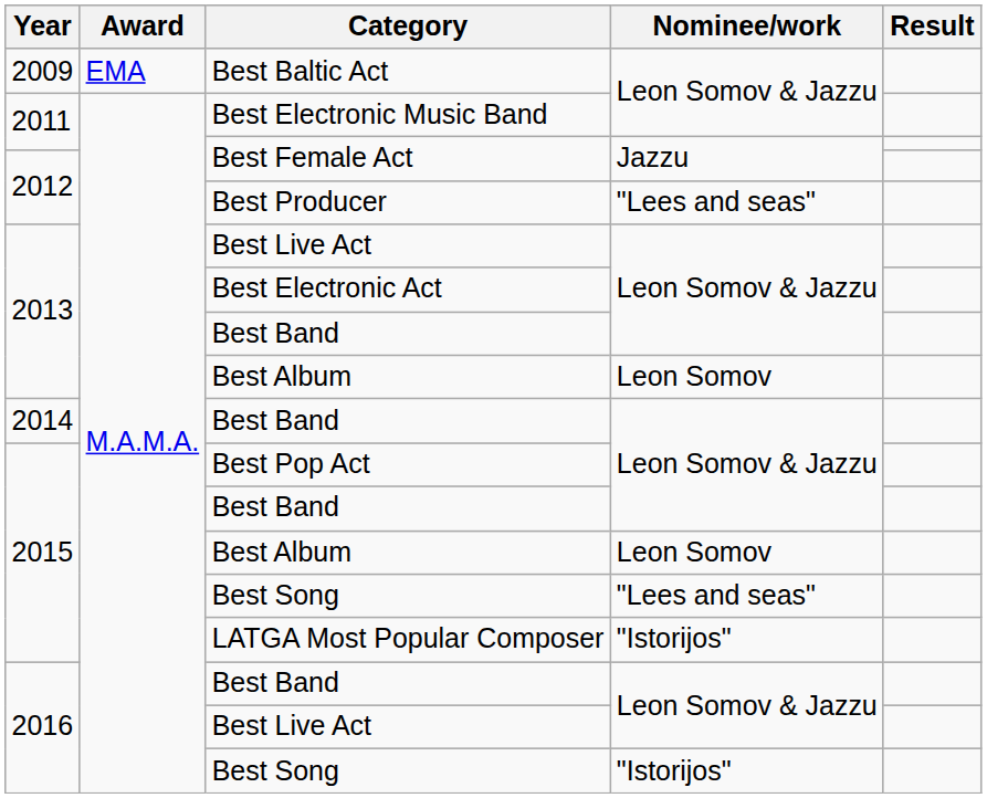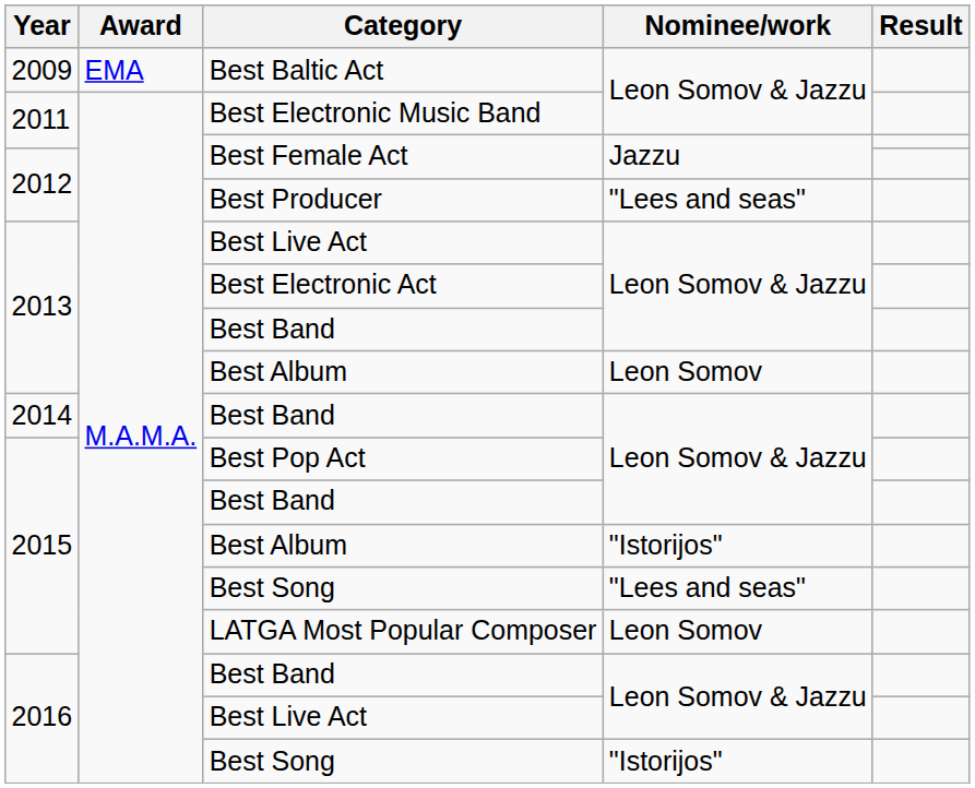2015 / Best Album | Nominee/work: Leon Somov -> "Istorijos"
LATGA Most Popular Composer | Nominee/work: "Istorijos" -> Leon Somov
